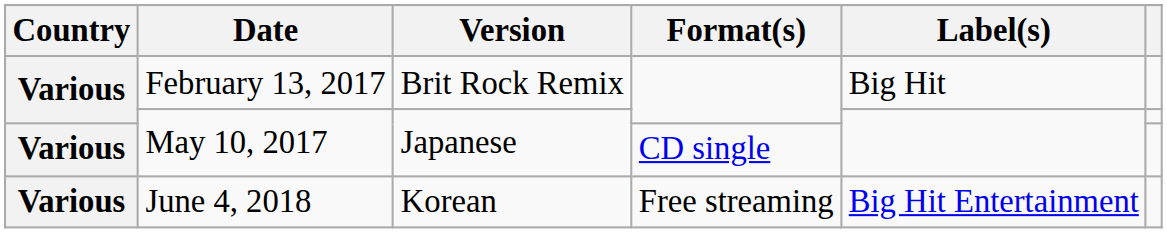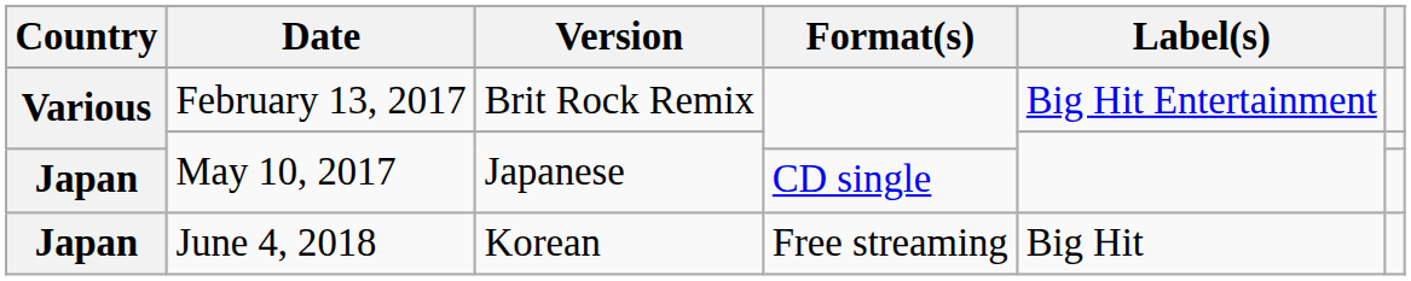February 13, 2017 | Label(s): Big Hit -> Big Hit Entertainment
May 10, 2017 / CD single | Country: Various -> Japan
June 4, 2018 | Country: Various -> Japan
June 4, 2018 | Label(s): Big Hit Entertainment -> Big Hit
